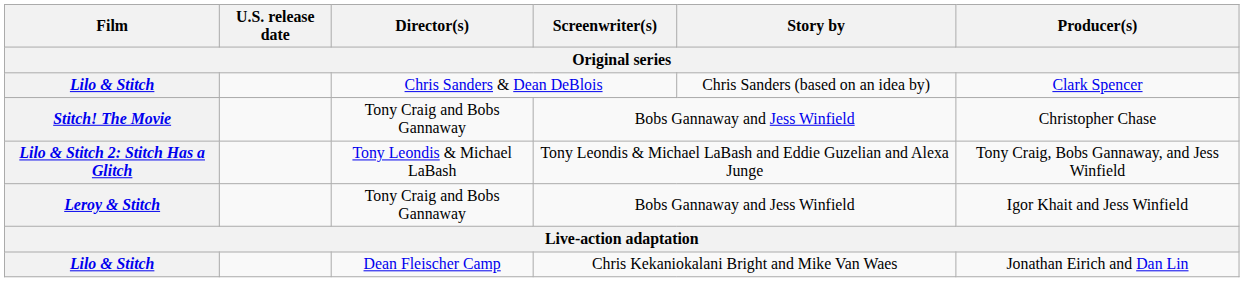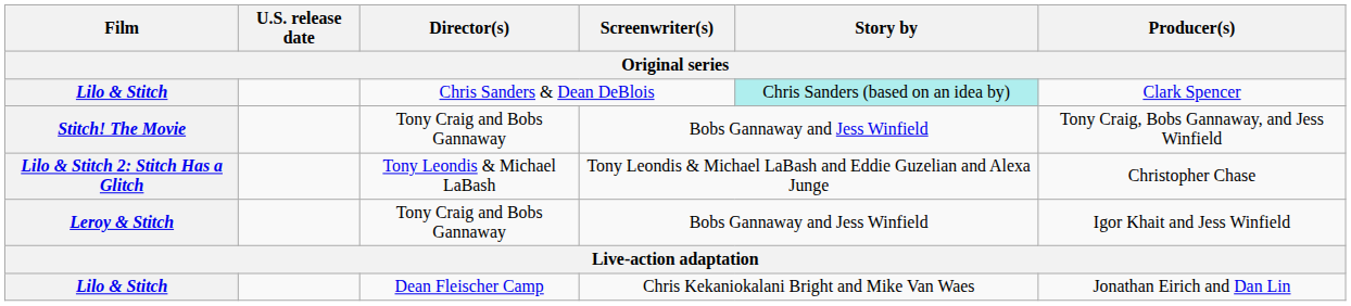Lilo & Stitch / Chris Sanders & Dean DeBlois | Story by: no background -> paleturquoise background
Stitch! The Movie | Producer(s): Christopher Chase -> Tony Craig, Bobs Gannaway, and Jess Winfield
Lilo & Stitch 2: Stitch Has a Glitch | Producer(s): Tony Craig, Bobs Gannaway, and Jess Winfield -> Christopher Chase
